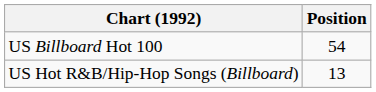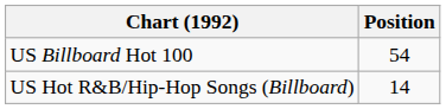US Hot R&B/Hip-Hop Songs (Billboard) | Position: 13 -> 14
